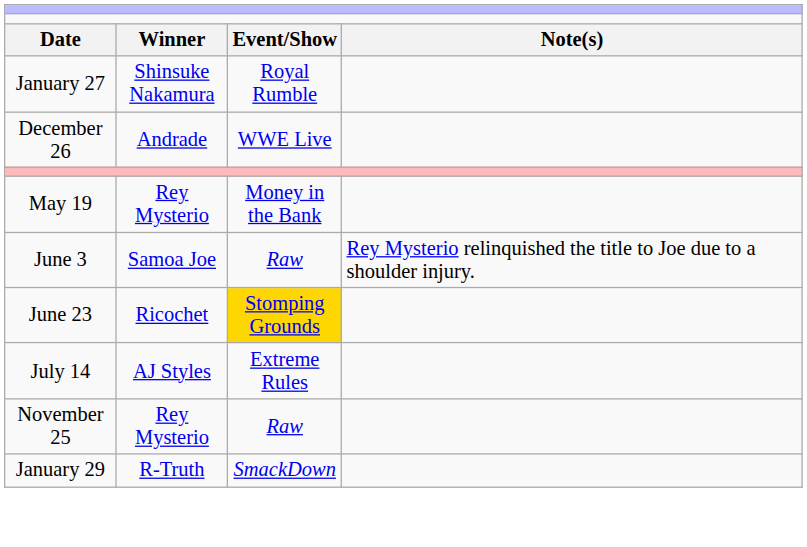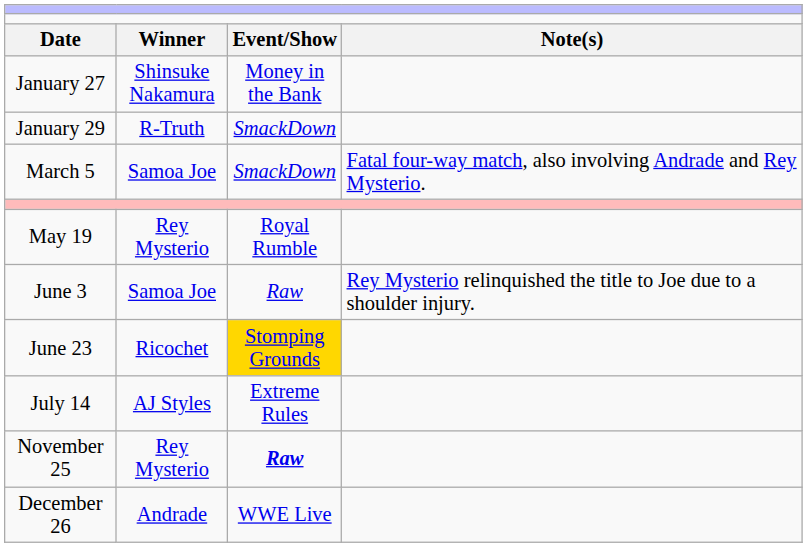January 27 | column 3: Royal Rumble -> Money in the Bank
rows swapped: January 29 <-> December 26
+ row: March 5 | Samoa Joe | SmackDown | Fatal four-way match, also involving Andrade and Rey Mysterio.
May 19 | column 3: Money in the Bank -> Royal Rumble
November 25 | column 3: normal -> bold
